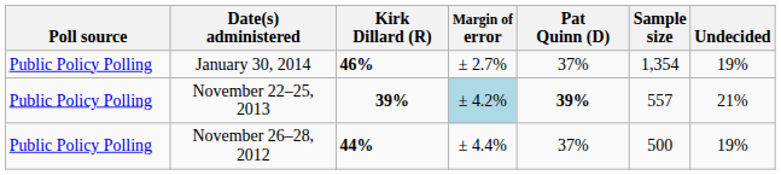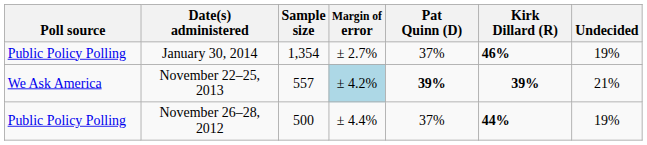columns swapped: Sample size <-> Kirk Dillard (R)
November 22–25, 2013 | Poll source: Public Policy Polling -> We Ask America
